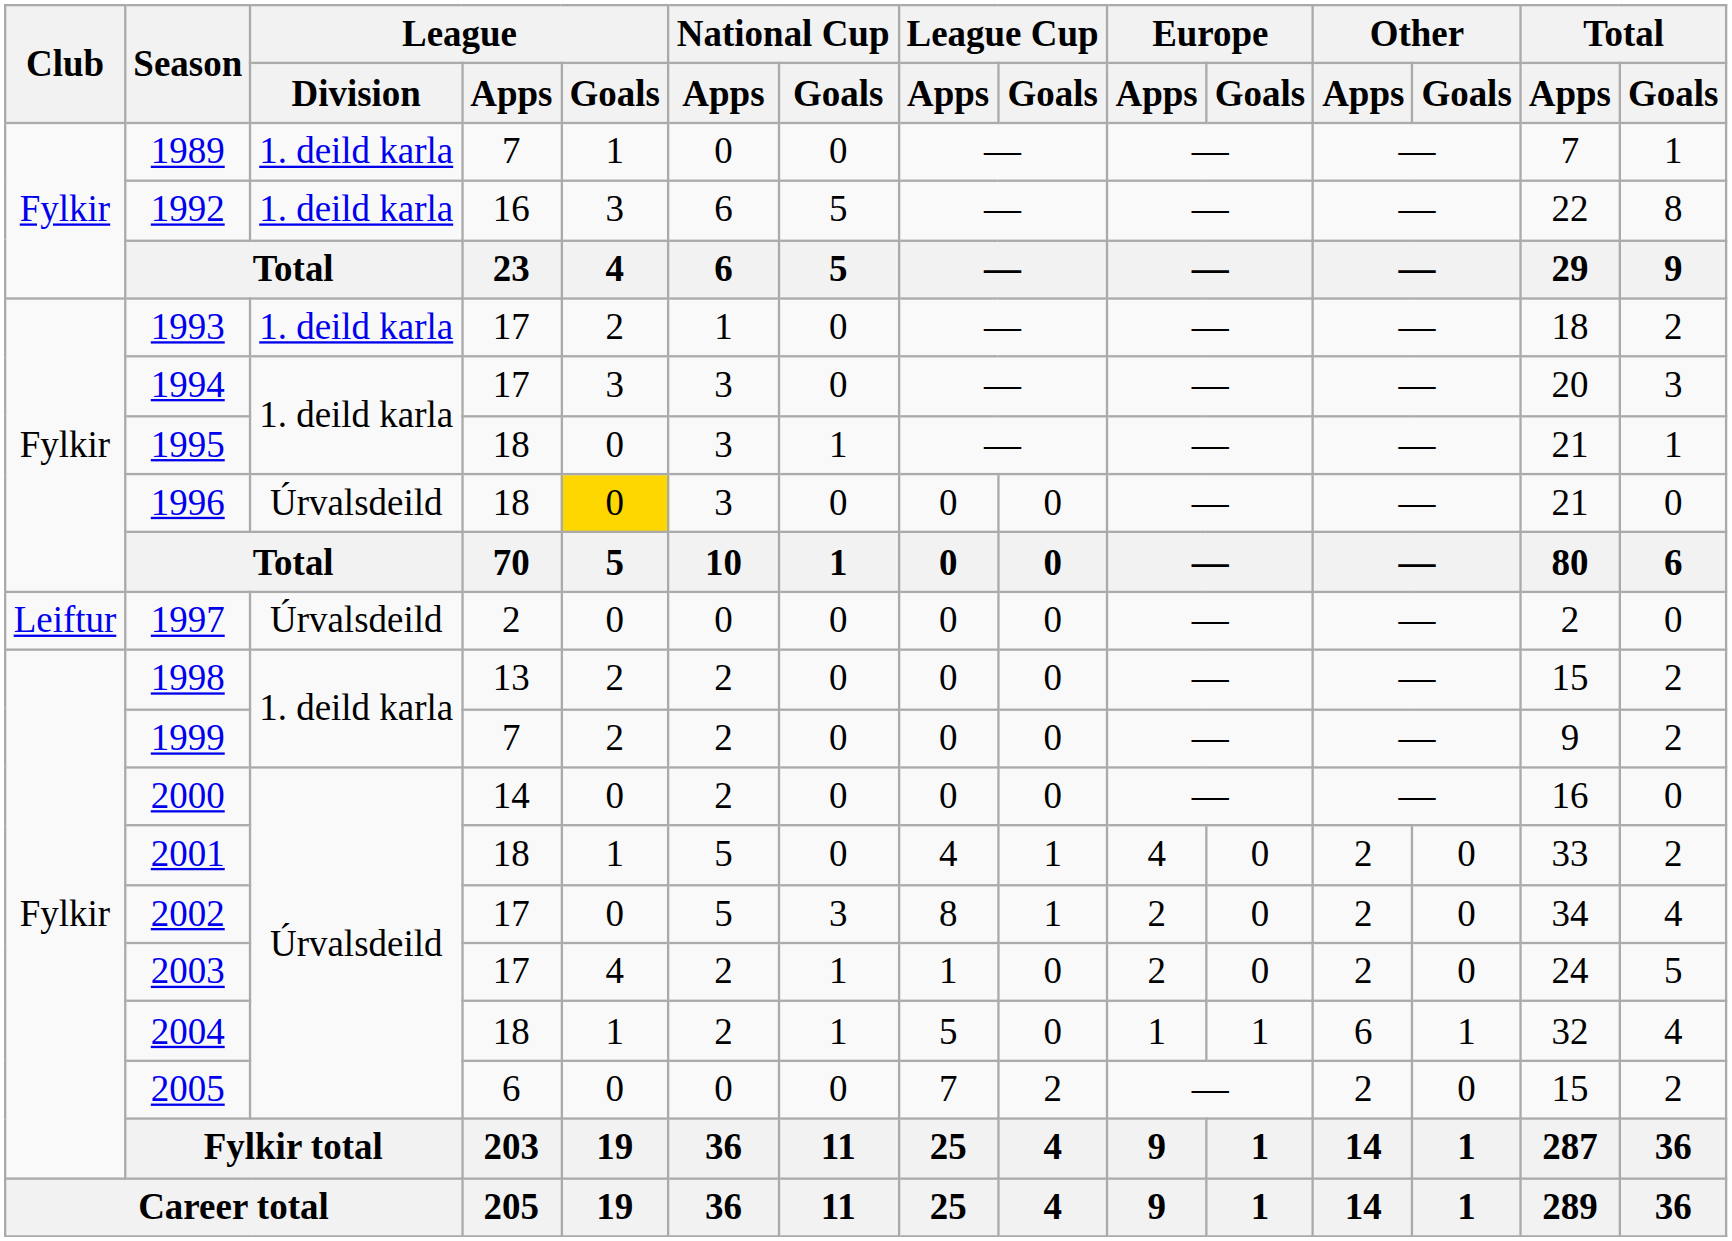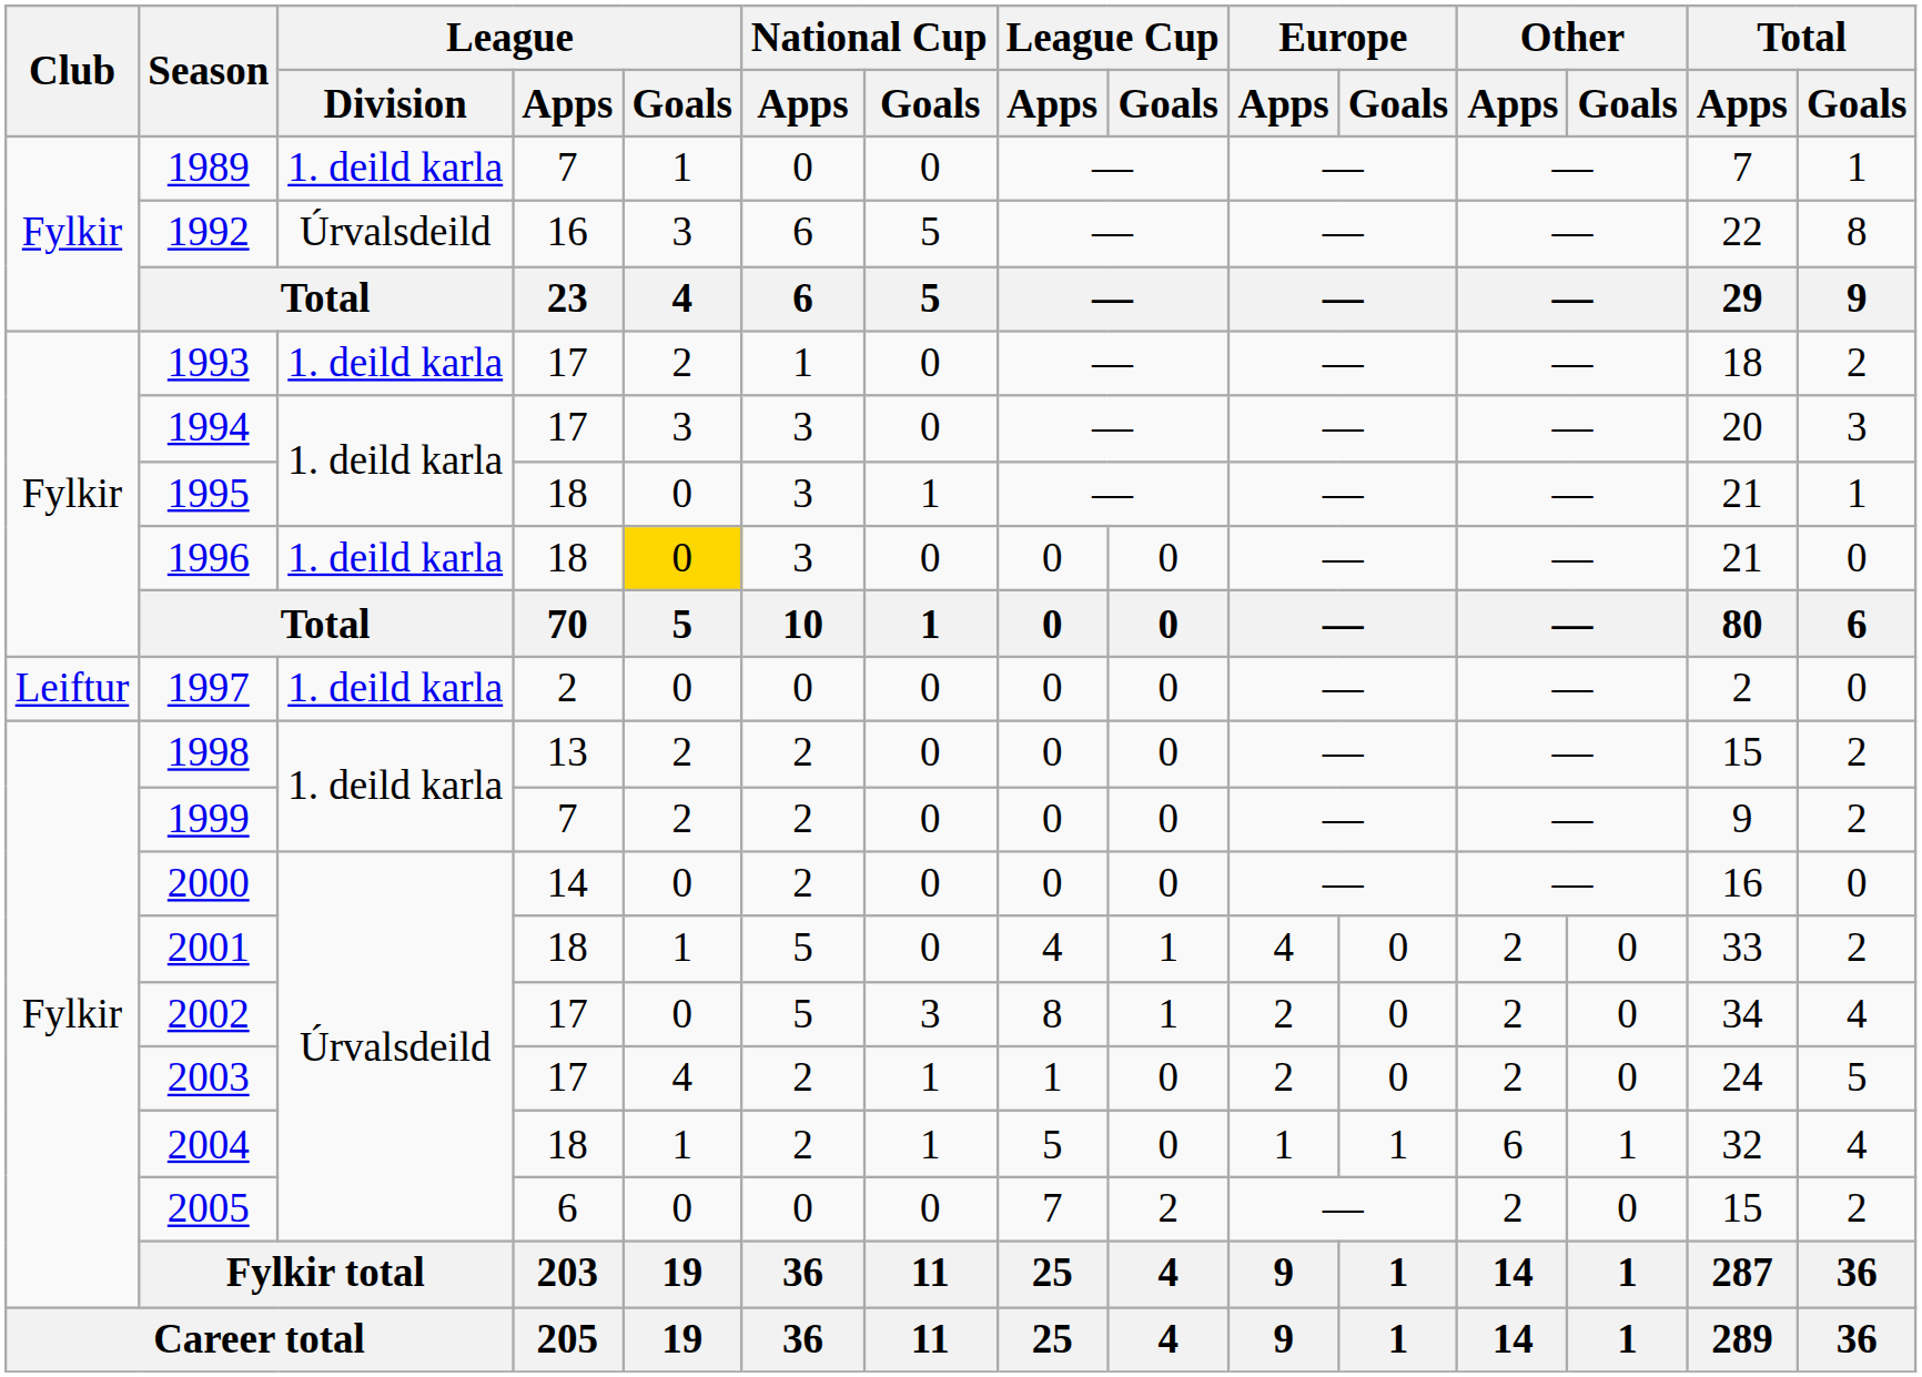1992 | League / Division: 1. deild karla -> Úrvalsdeild
1996 | League / Division: Úrvalsdeild -> 1. deild karla
1997 | League / Division: Úrvalsdeild -> 1. deild karla
